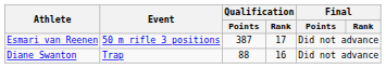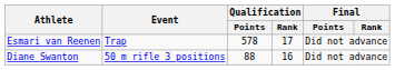Esmari van Reenen | Event: 50 m rifle 3 positions -> Trap
Esmari van Reenen | Qualification / Points: 387 -> 578
Diane Swanton | Event: Trap -> 50 m rifle 3 positions
